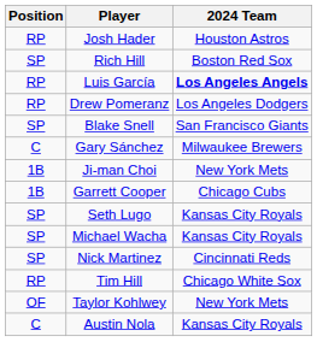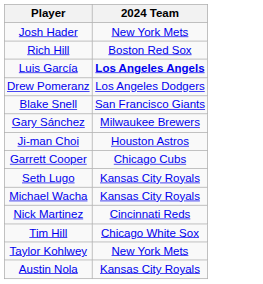- column: Position | RP | SP | RP | RP | SP | C | 1B | 1B | SP | SP | SP | RP | OF | C
Josh Hader | 2024 Team: Houston Astros -> New York Mets
Ji-man Choi | 2024 Team: New York Mets -> Houston Astros
